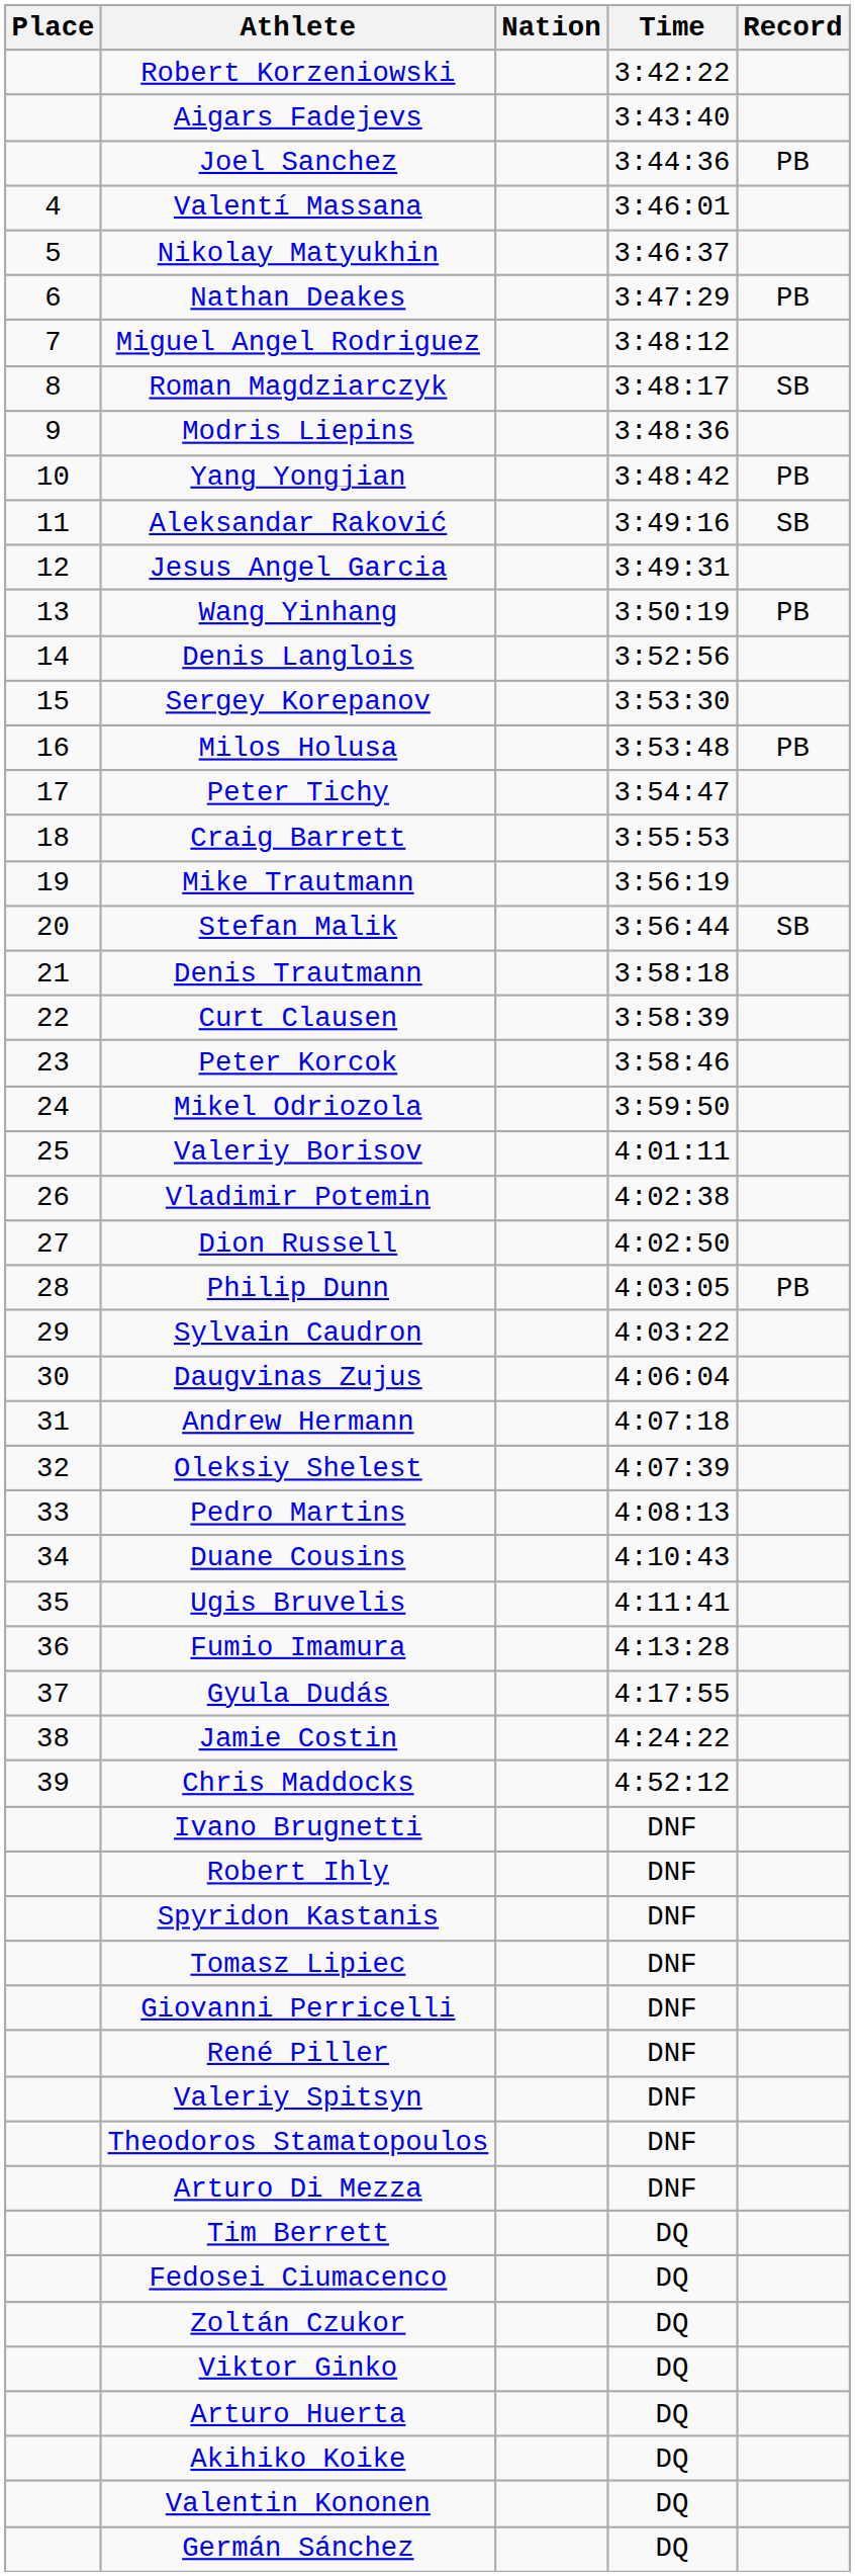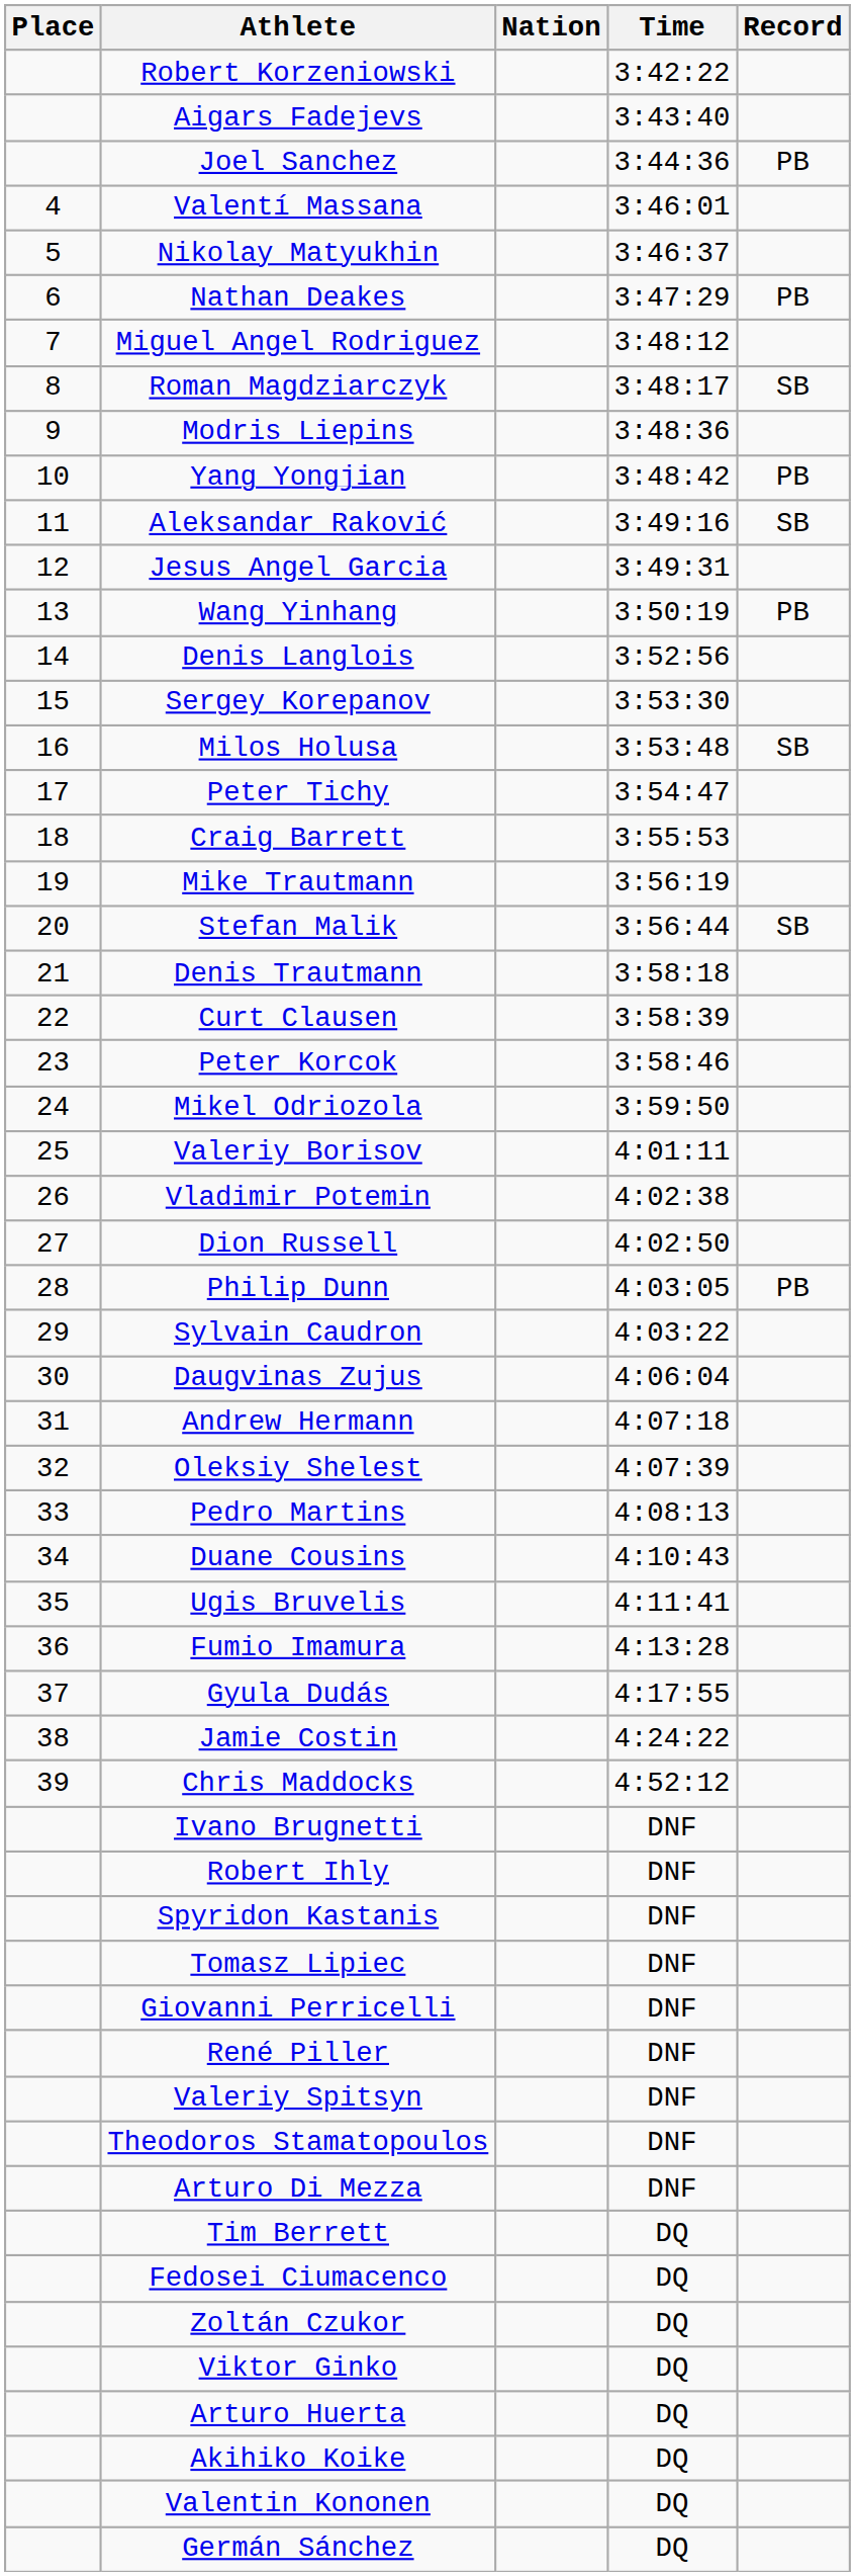Milos Holusa | Record: PB -> SB
